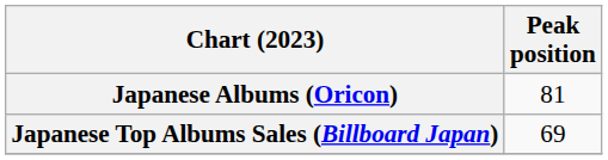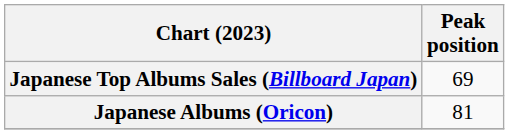rows swapped: Japanese Albums (Oricon) <-> Japanese Top Albums Sales (Billboard Japan)
